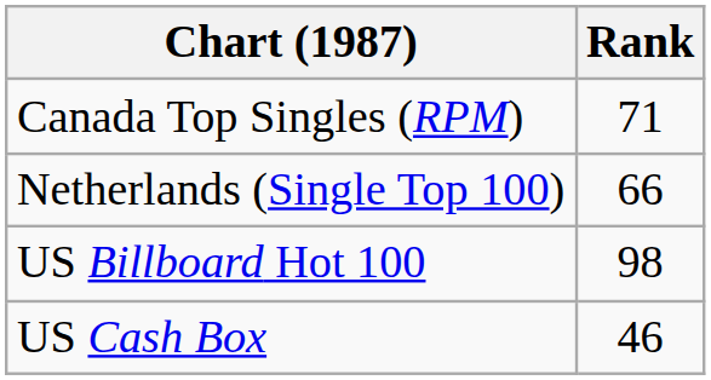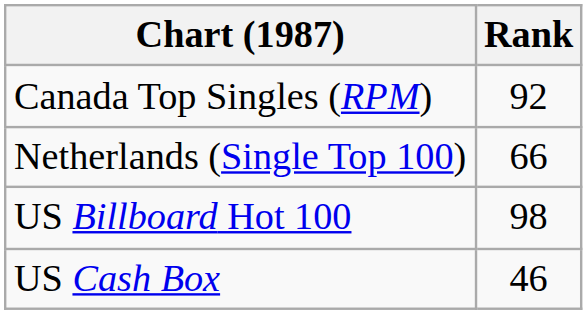Canada Top Singles (RPM) | Rank: 71 -> 92
